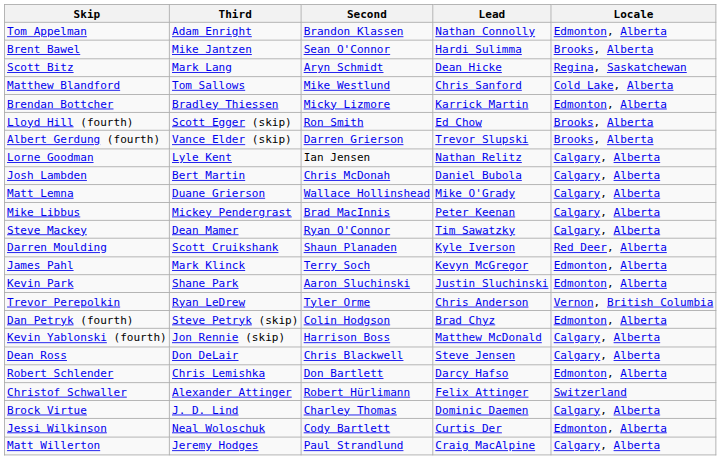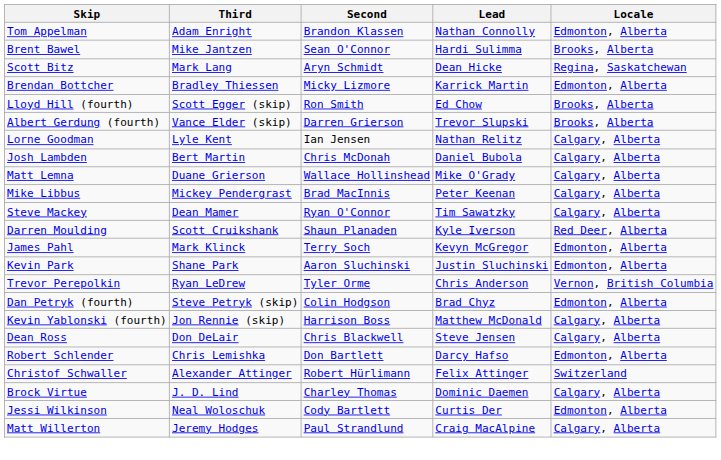- row: Matthew Blandford | Tom Sallows | Mike Westlund | Chris Sanford | Cold Lake, Alberta
